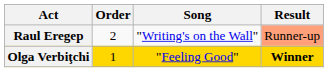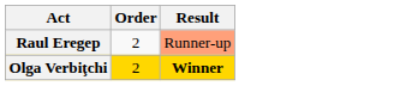- column: Song | "Writing's on the Wall" | "Feeling Good"
Olga Verbiţchi | Order: 1 -> 2
